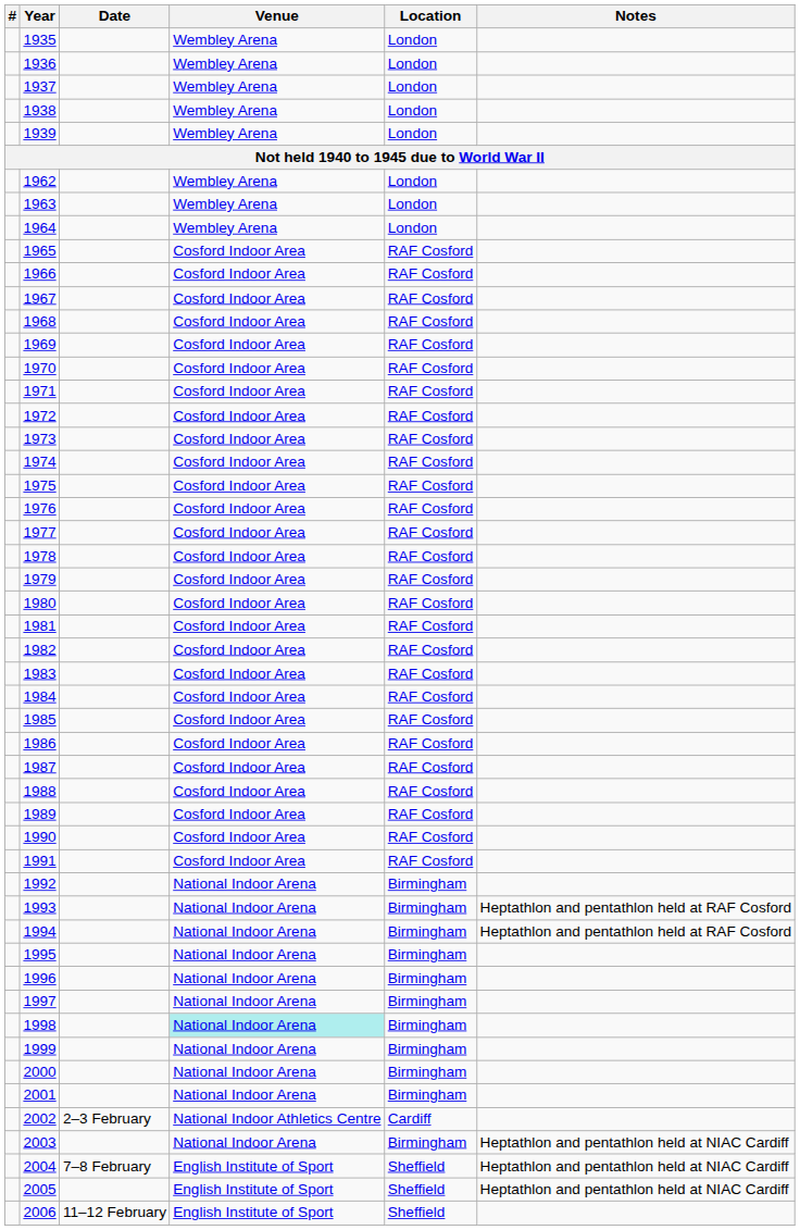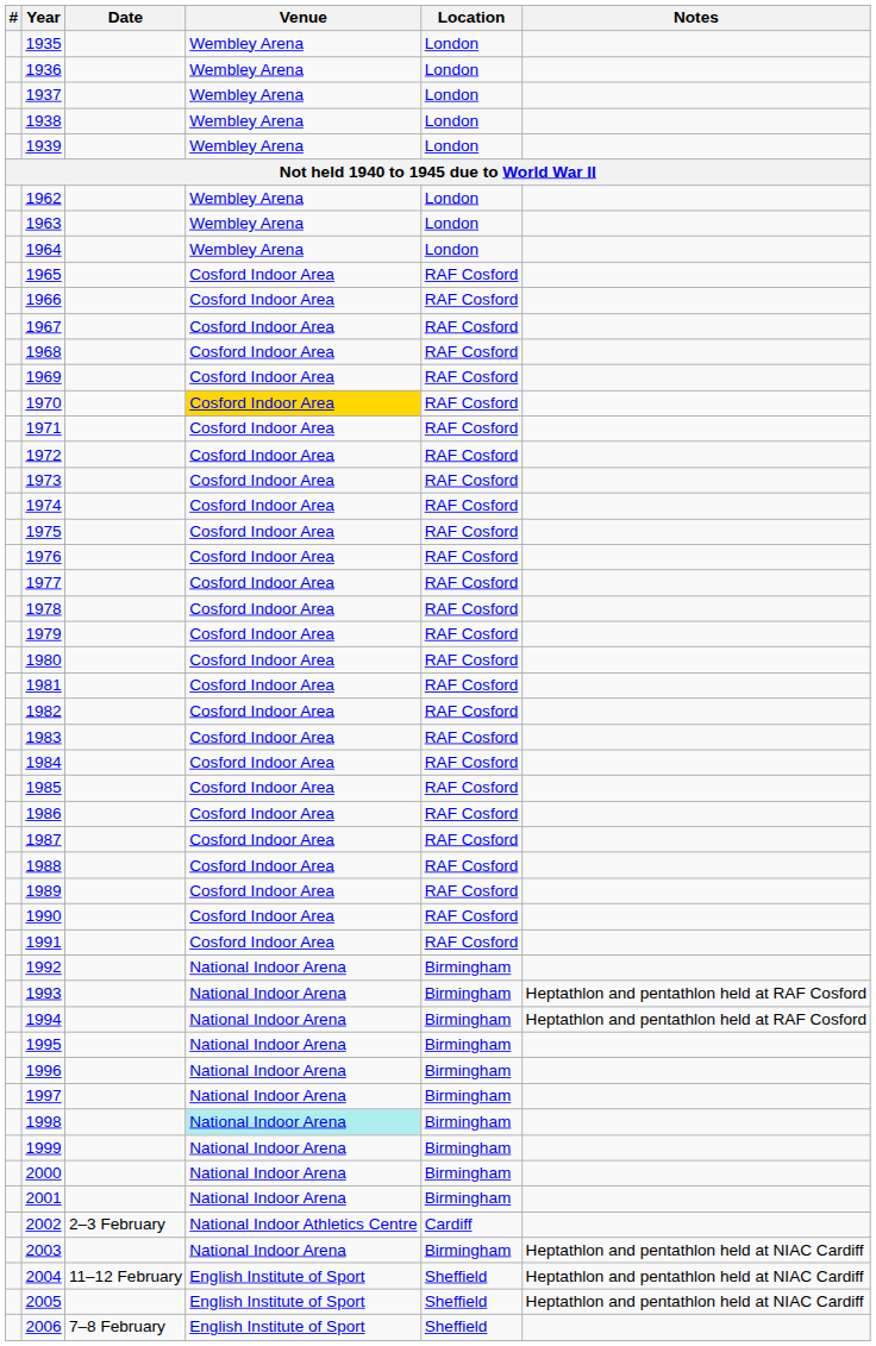1970 | Venue: no background -> gold background
2004 | Date: 7–8 February -> 11–12 February
2006 | Date: 11–12 February -> 7–8 February
